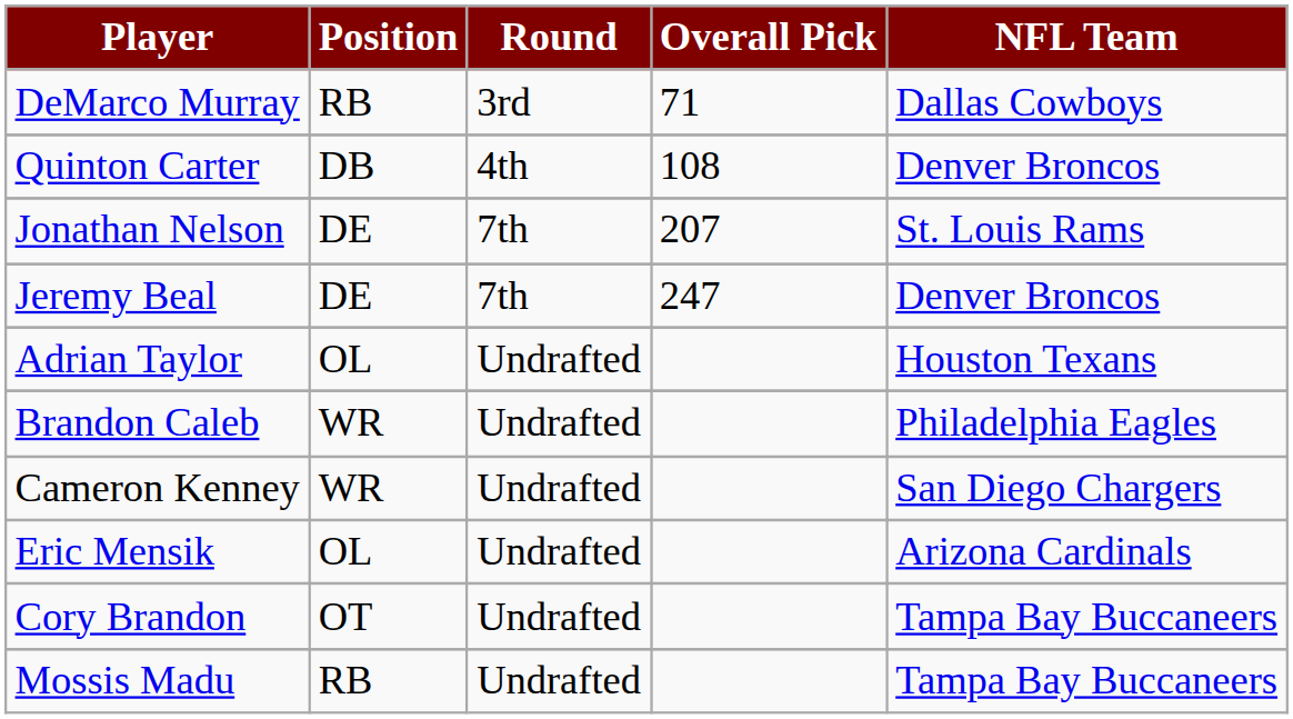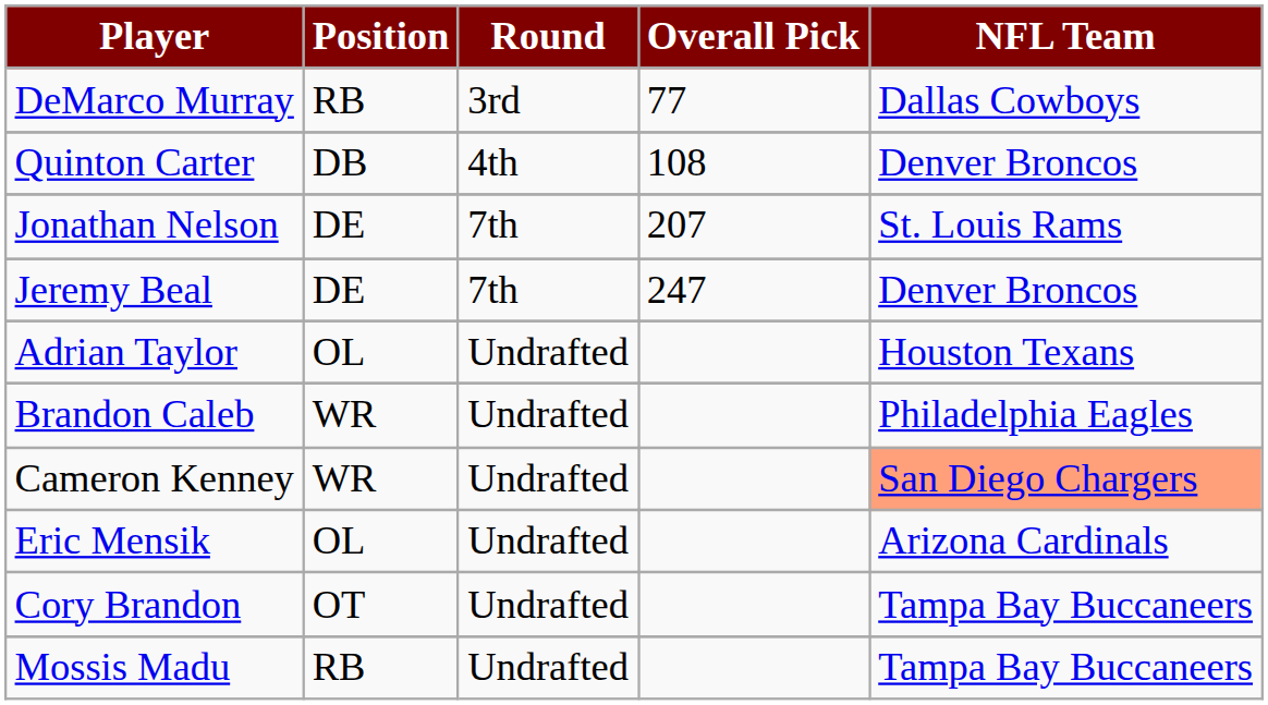DeMarco Murray | Overall Pick: 71 -> 77
Cameron Kenney | NFL Team: no background -> lightsalmon background
